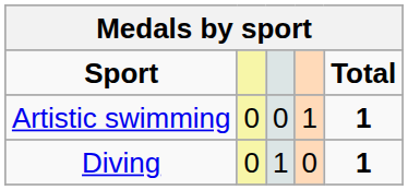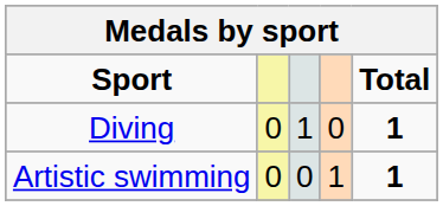rows swapped: Diving <-> Artistic swimming
